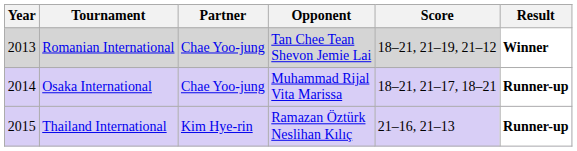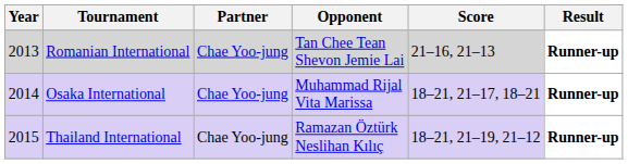Romanian International | Score: 18–21, 21–19, 21–12 -> 21–16, 21–13
Romanian International | Result: Winner -> Runner-up
Thailand International | Partner: Kim Hye-rin -> Chae Yoo-jung
Thailand International | Score: 21–16, 21–13 -> 18–21, 21–19, 21–12
